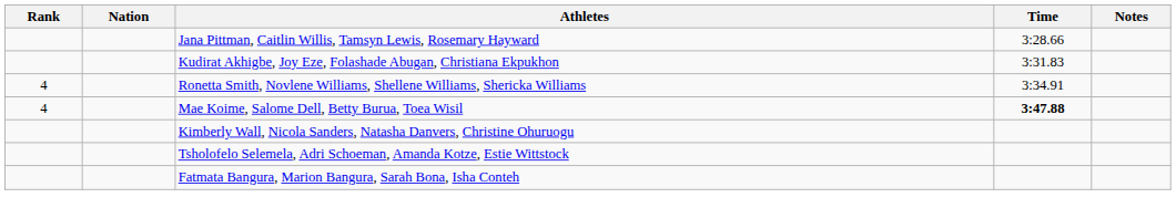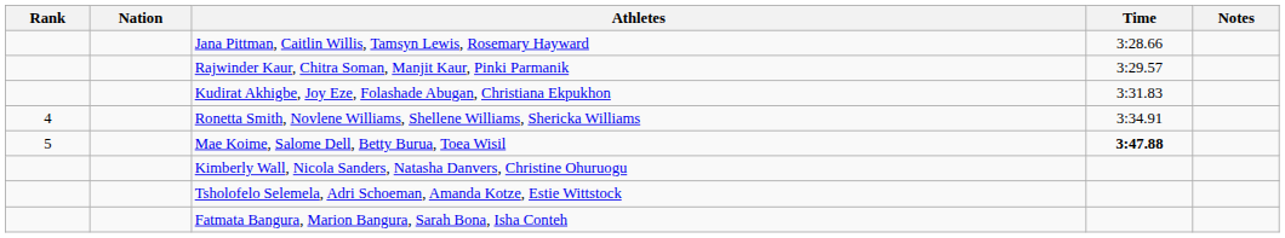+ row: Rajwinder Kaur, Chitra Soman, Manjit Kaur, Pinki Parmanik | 3:29.57
Mae Koime, Salome Dell, Betty Burua, Toea Wisil | Rank: 4 -> 5
